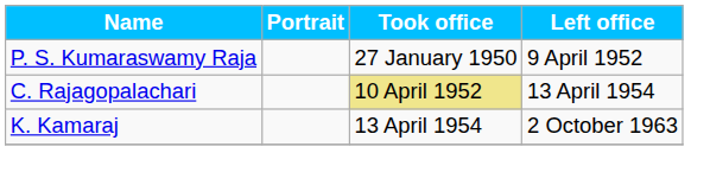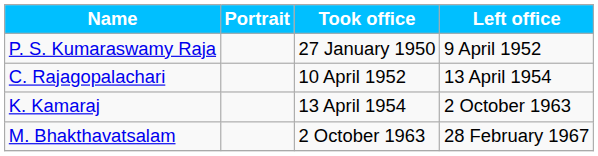C. Rajagopalachari | Took office: khaki background -> no background
+ row: M. Bhakthavatsalam | 2 October 1963 | 28 February 1967
